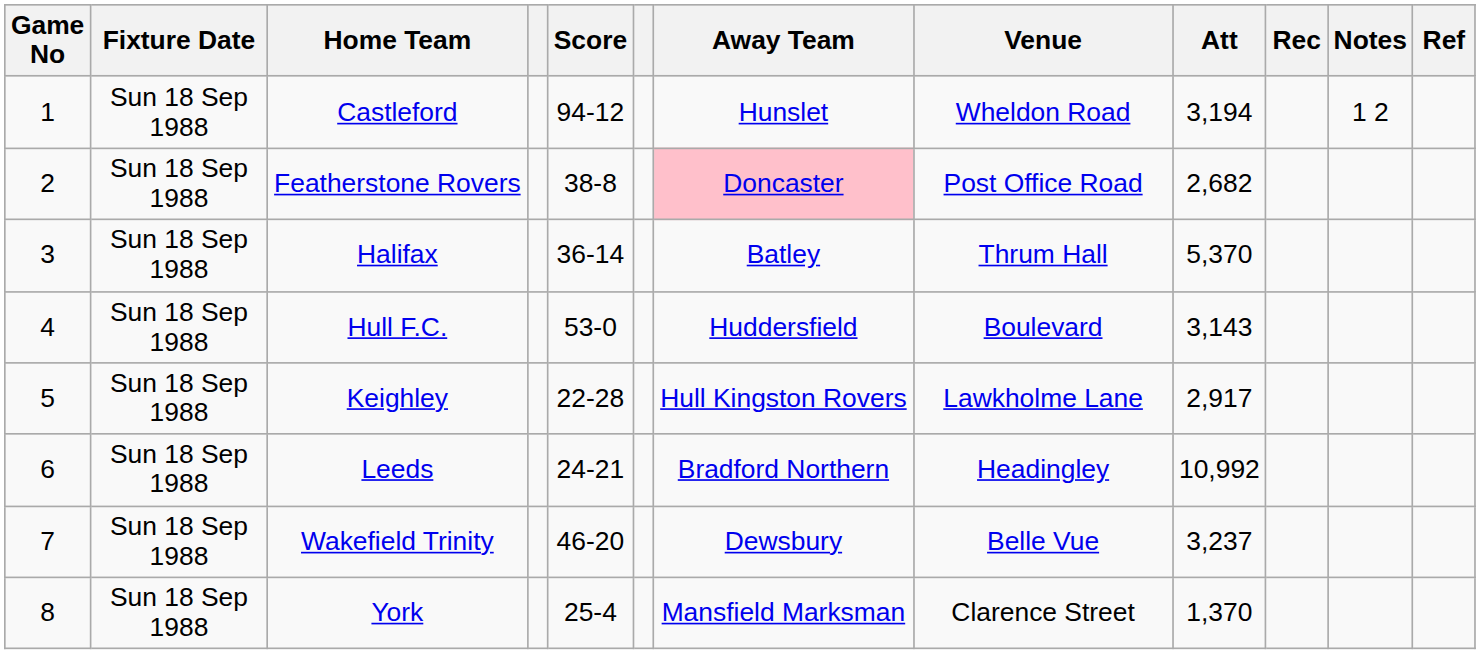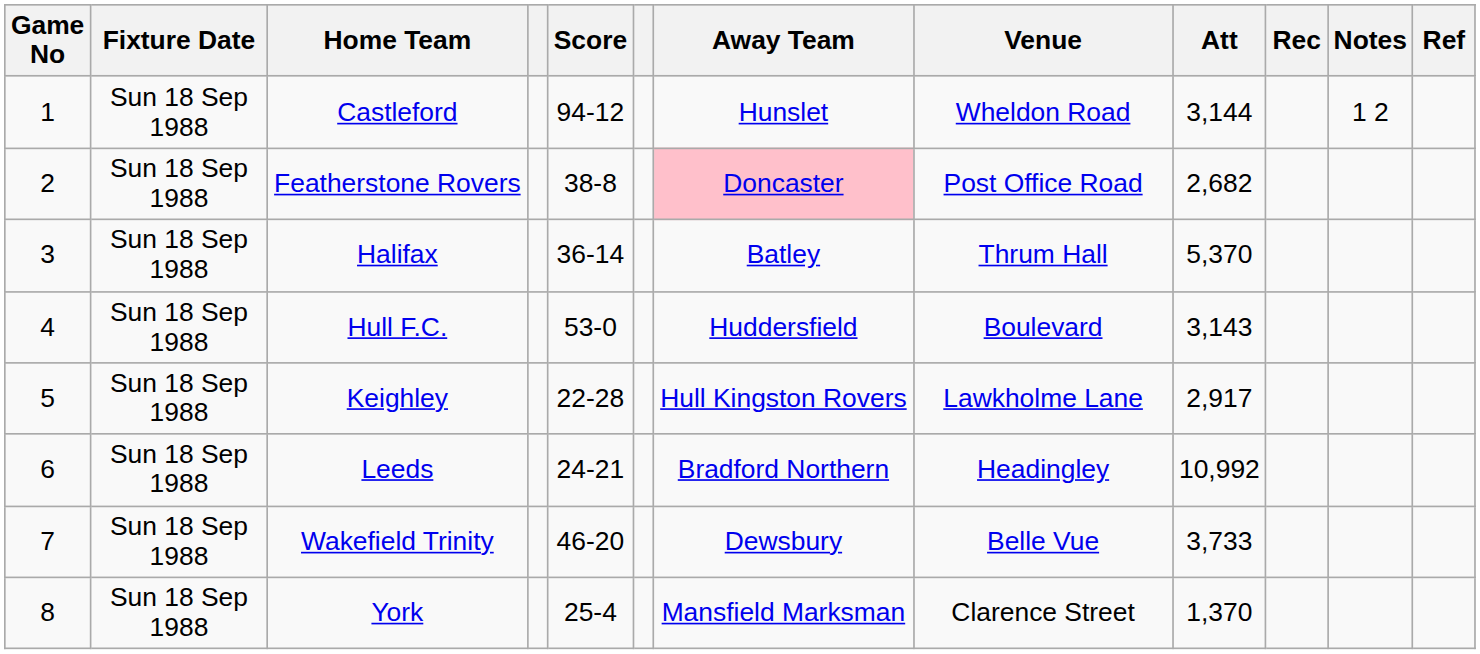Castleford | Att: 3,194 -> 3,144
Wakefield Trinity | Att: 3,237 -> 3,733
